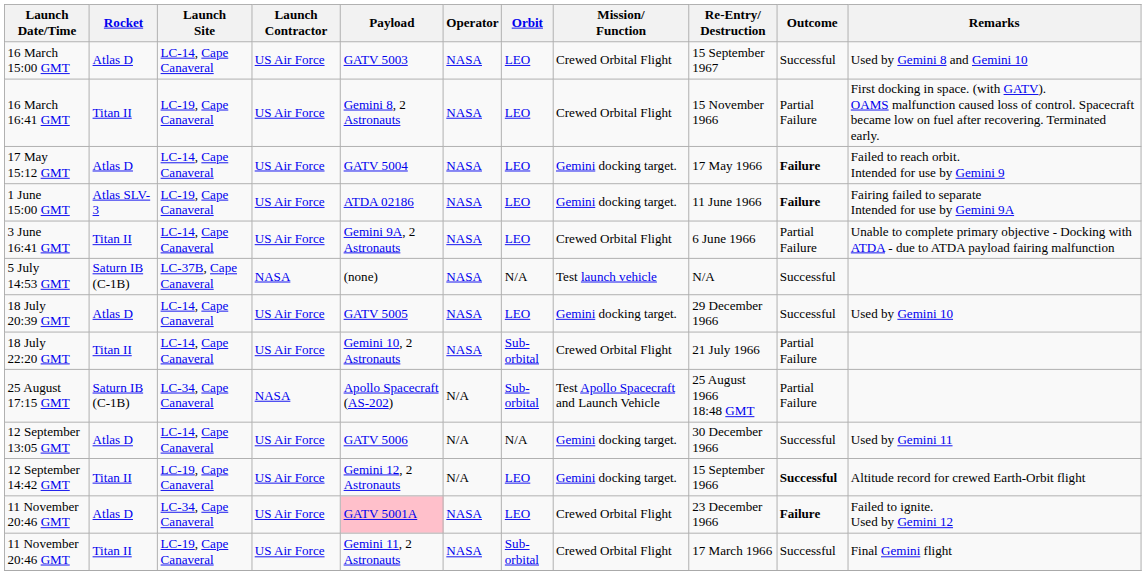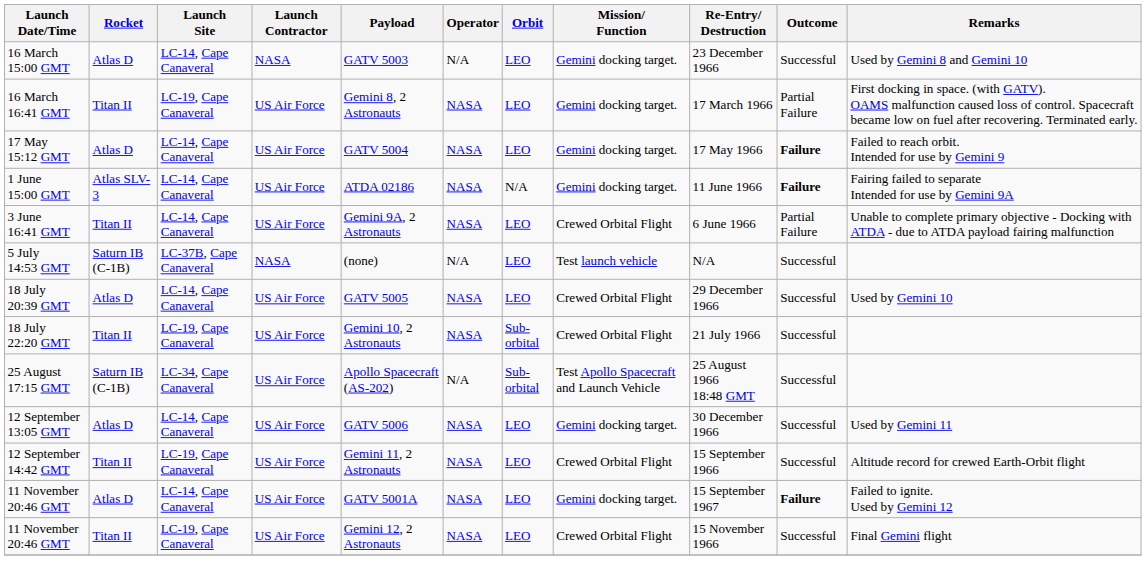16 March 15:00 GMT | Launch Contractor: US Air Force -> NASA
16 March 15:00 GMT | Operator: NASA -> N/A
16 March 15:00 GMT | Mission/ Function: Crewed Orbital Flight -> Gemini docking target.
16 March 15:00 GMT | Re-Entry/ Destruction: 15 September 1967 -> 23 December 1966
16 March 16:41 GMT | Mission/ Function: Crewed Orbital Flight -> Gemini docking target.
16 March 16:41 GMT | Re-Entry/ Destruction: 15 November 1966 -> 17 March 1966
1 June 15:00 GMT | Launch Site: LC-19, Cape Canaveral -> LC-14, Cape Canaveral
1 June 15:00 GMT | Orbit: LEO -> N/A
5 July 14:53 GMT | Operator: NASA -> N/A
5 July 14:53 GMT | Orbit: N/A -> LEO
18 July 20:39 GMT | Mission/ Function: Gemini docking target. -> Crewed Orbital Flight
18 July 22:20 GMT | Launch Site: LC-14, Cape Canaveral -> LC-19, Cape Canaveral
18 July 22:20 GMT | Outcome: Partial Failure -> Successful
25 August 17:15 GMT | Launch Contractor: NASA -> US Air Force
25 August 17:15 GMT | Outcome: Partial Failure -> Successful
12 September 13:05 GMT | Operator: N/A -> NASA
12 September 13:05 GMT | Orbit: N/A -> LEO
12 September 14:42 GMT | Payload: Gemini 12, 2 Astronauts -> Gemini 11, 2 Astronauts
12 September 14:42 GMT | Operator: N/A -> NASA
12 September 14:42 GMT | Mission/ Function: Gemini docking target. -> Crewed Orbital Flight
12 September 14:42 GMT | Outcome: bold -> normal
11 November 20:46 GMT / Atlas D | Launch Site: LC-34, Cape Canaveral -> LC-14, Cape Canaveral
11 November 20:46 GMT / Atlas D | Payload: pink background -> no background
11 November 20:46 GMT / Atlas D | Mission/ Function: Crewed Orbital Flight -> Gemini docking target.
11 November 20:46 GMT / Atlas D | Re-Entry/ Destruction: 23 December 1966 -> 15 September 1967
11 November 20:46 GMT / Titan II | Payload: Gemini 11, 2 Astronauts -> Gemini 12, 2 Astronauts
11 November 20:46 GMT / Titan II | Orbit: Sub-orbital -> LEO
11 November 20:46 GMT / Titan II | Re-Entry/ Destruction: 17 March 1966 -> 15 November 1966
